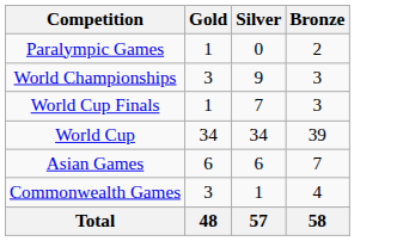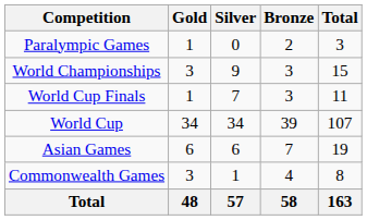+ column: Total | 3 | 15 | 11 | 107 | 19 | 8 | 163
